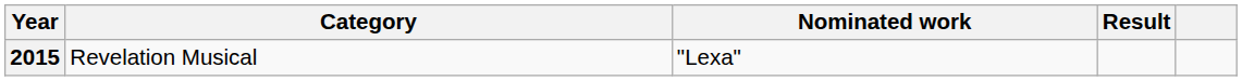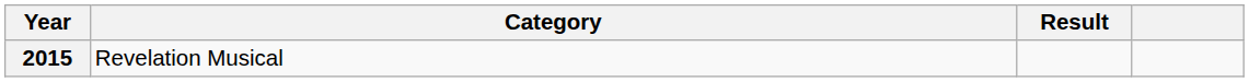- column: Nominated work | "Lexa"
